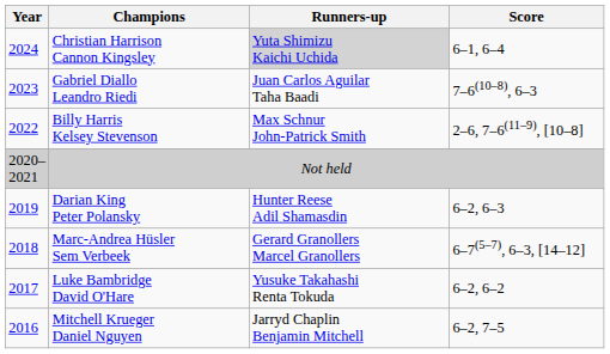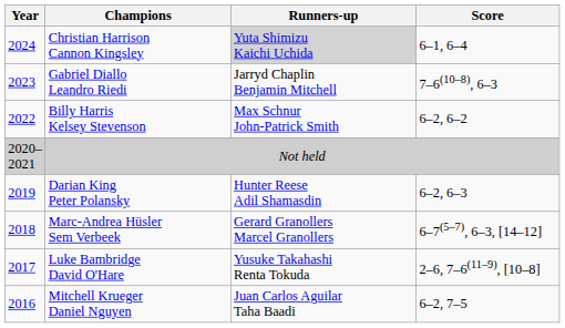Gabriel Diallo Leandro Riedi | Runners-up: Juan Carlos Aguilar Taha Baadi -> Jarryd Chaplin Benjamin Mitchell
Billy Harris Kelsey Stevenson | Score: 2–6, 7–6(11–9), [10–8] -> 6–2, 6–2
Luke Bambridge David O'Hare | Score: 6–2, 6–2 -> 2–6, 7–6(11–9), [10–8]
Mitchell Krueger Daniel Nguyen | Runners-up: Jarryd Chaplin Benjamin Mitchell -> Juan Carlos Aguilar Taha Baadi
